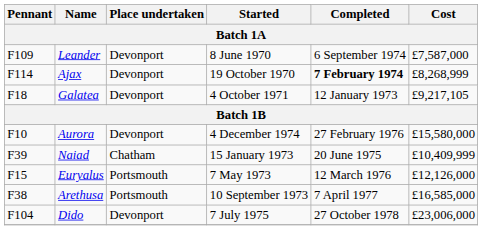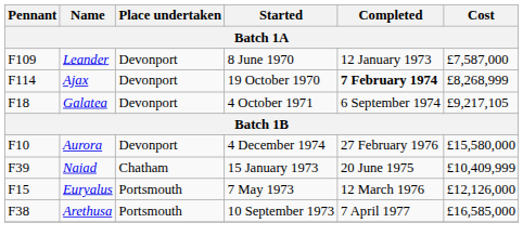Leander | Completed: 6 September 1974 -> 12 January 1973
Galatea | Completed: 12 January 1973 -> 6 September 1974
- row: F104 | Dido | Devonport | 7 July 1975 | 27 October 1978 | £23,006,000
